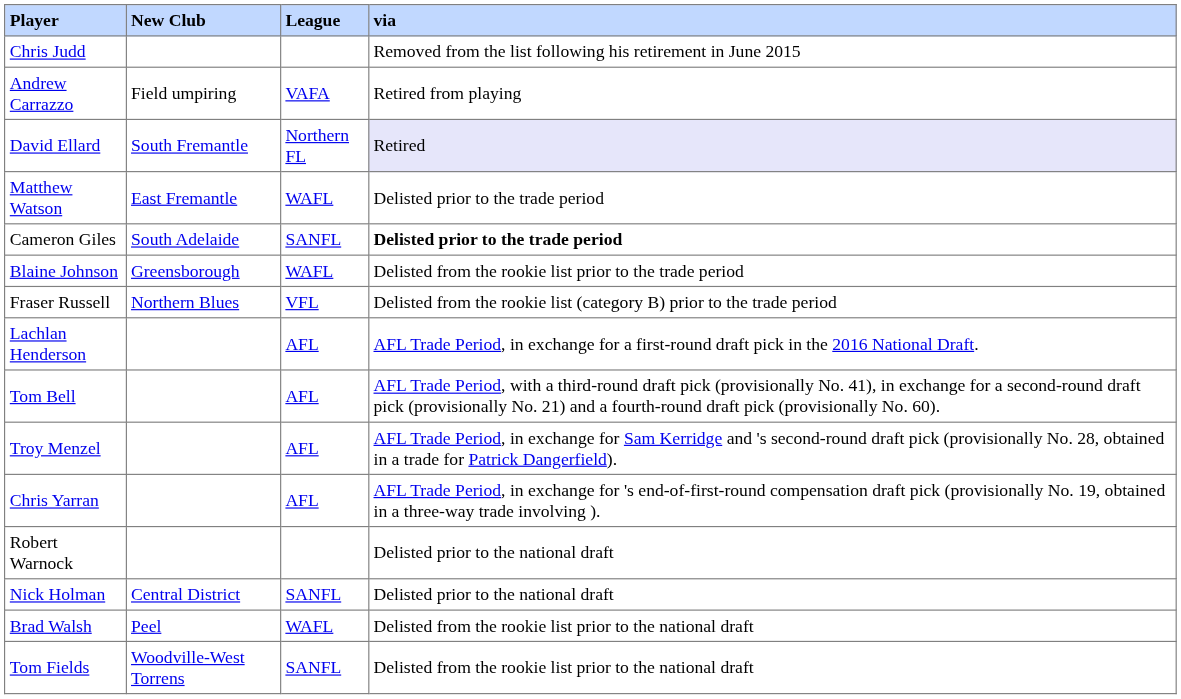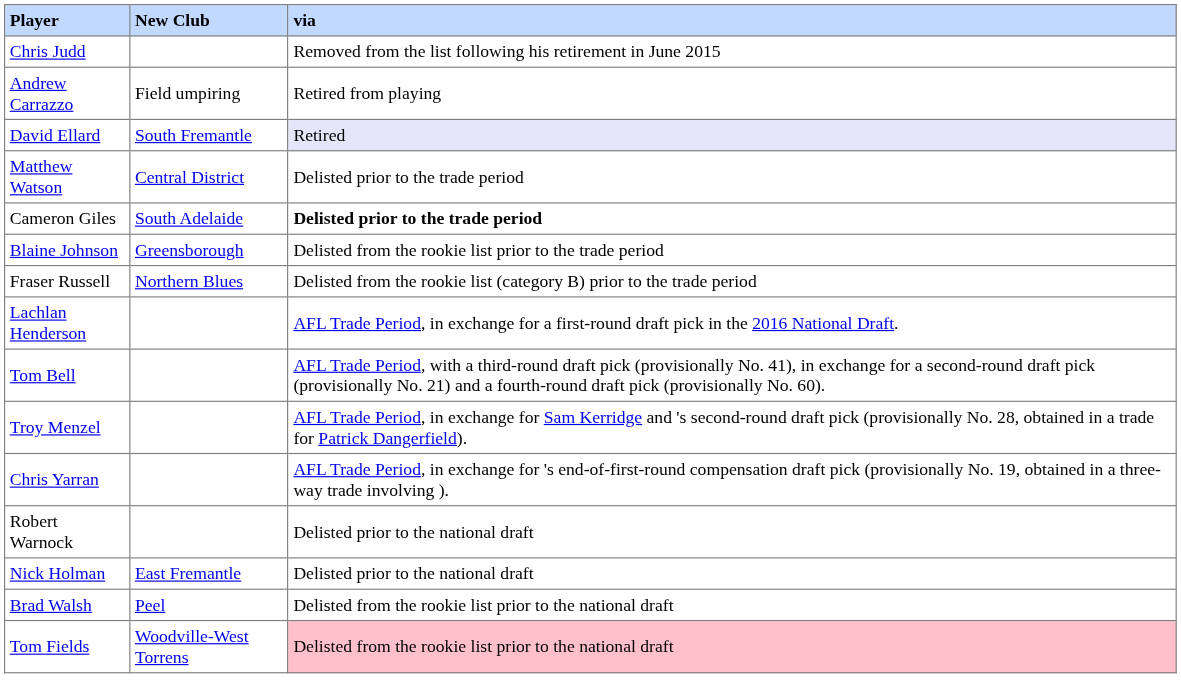- column: League | VAFA | Northern FL | WAFL | SANFL | WAFL | VFL | AFL | AFL | AFL | AFL | SANFL | WAFL | SANFL
Matthew Watson | New Club: East Fremantle -> Central District
Nick Holman | New Club: Central District -> East Fremantle
Tom Fields | via: no background -> pink background
